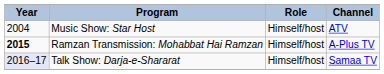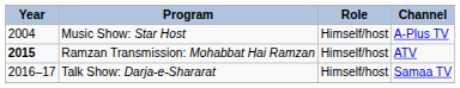Music Show: Star Host | Channel: ATV -> A-Plus TV
Ramzan Transmission: Mohabbat Hai Ramzan | Channel: A-Plus TV -> ATV
Talk Show: Darja-e-Shararat | Year: lavender background -> no background
